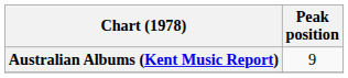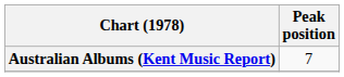Australian Albums (Kent Music Report) | Peak position: 9 -> 7
